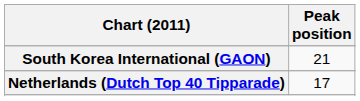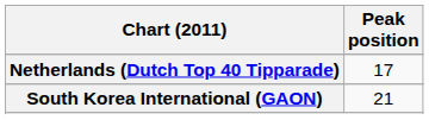rows swapped: Netherlands (Dutch Top 40 Tipparade) <-> South Korea International (GAON)
